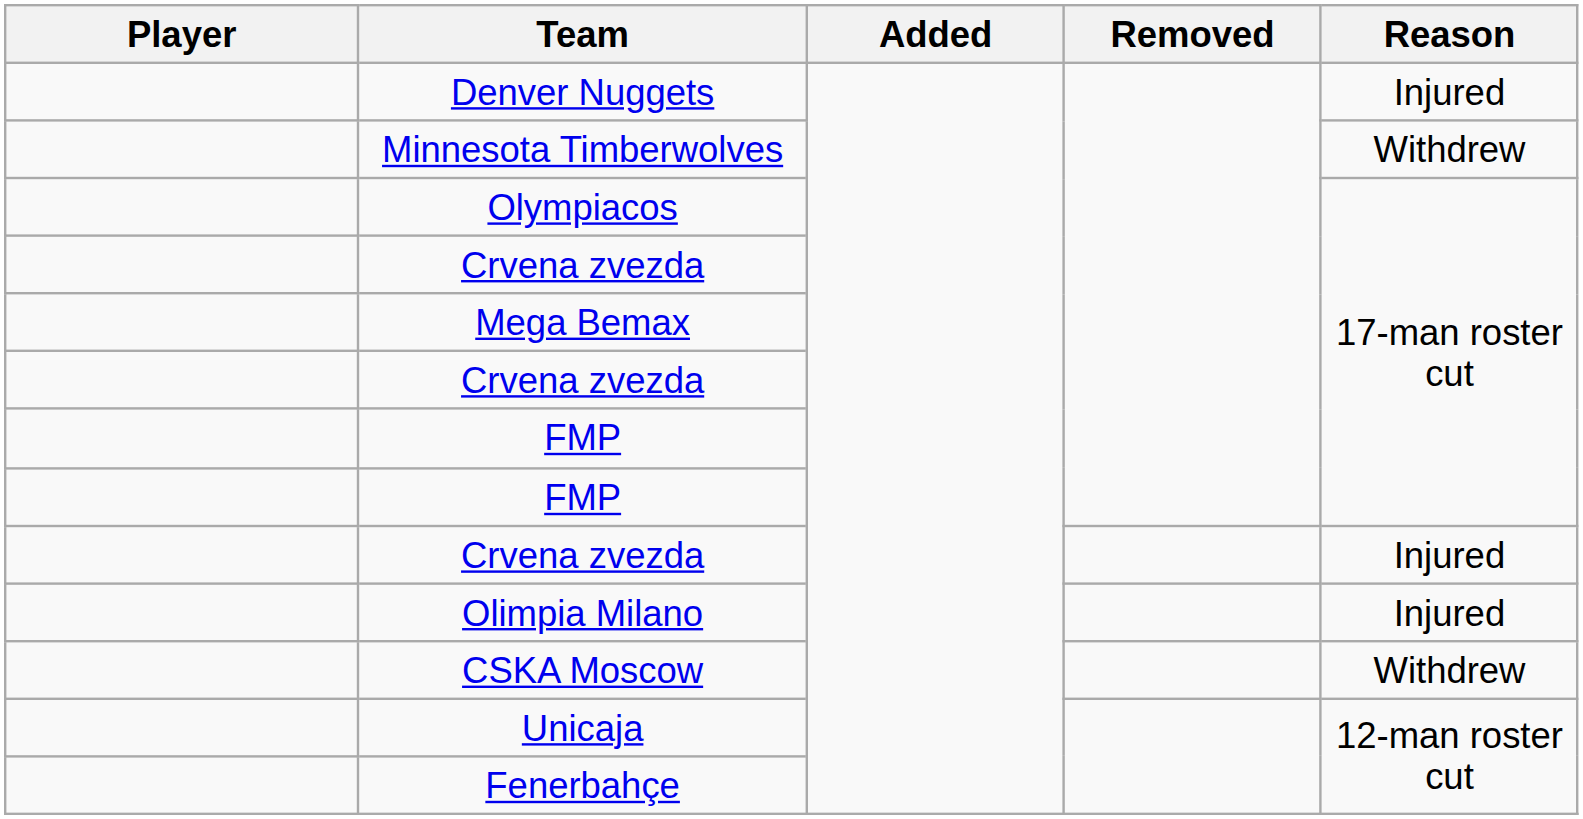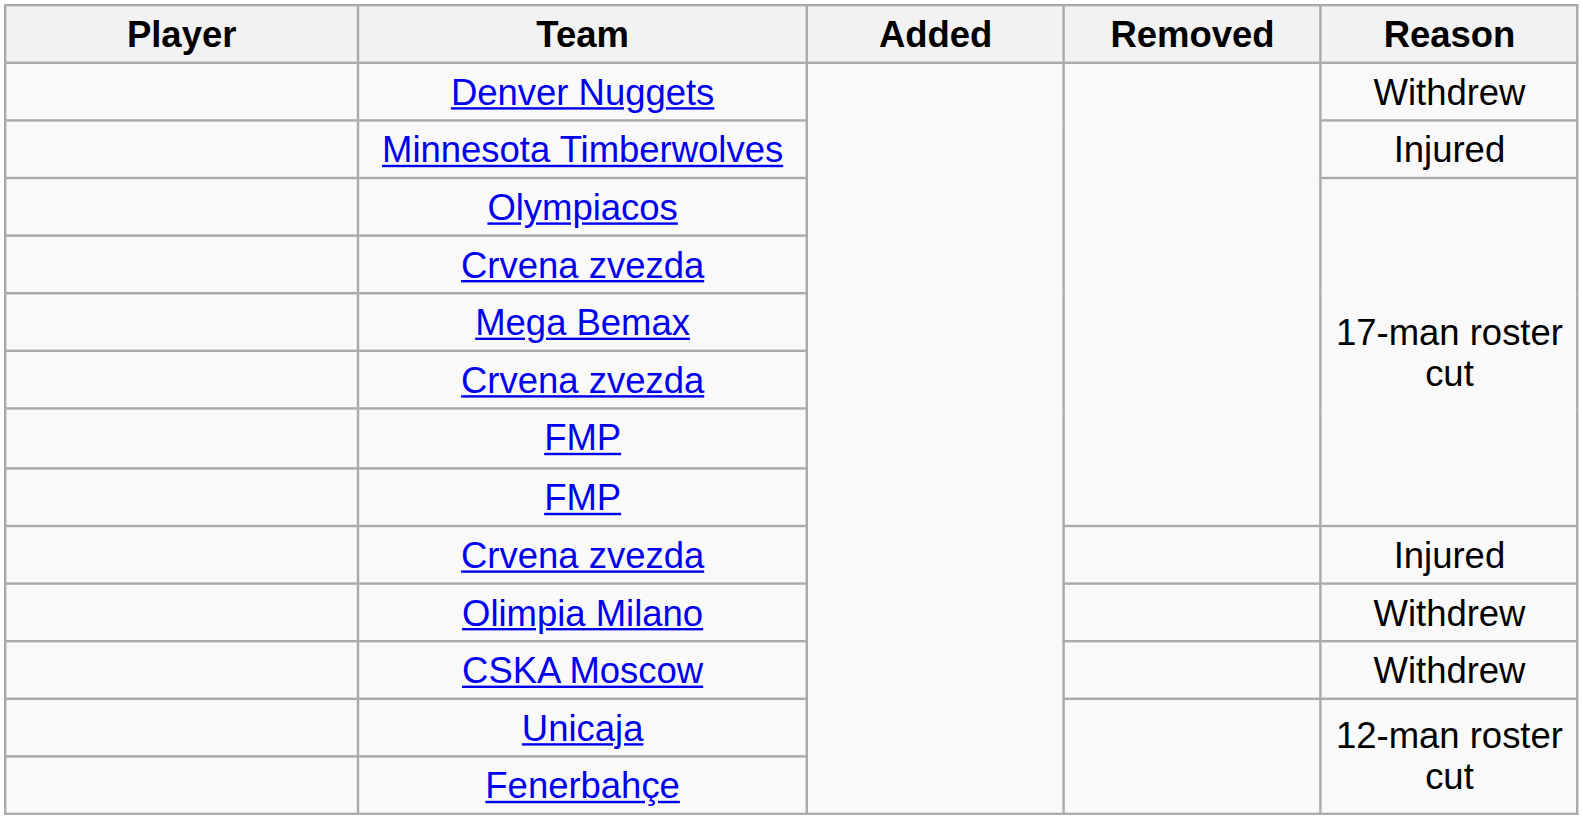Denver Nuggets | Reason: Injured -> Withdrew
Minnesota Timberwolves | Reason: Withdrew -> Injured
Olimpia Milano | Reason: Injured -> Withdrew
